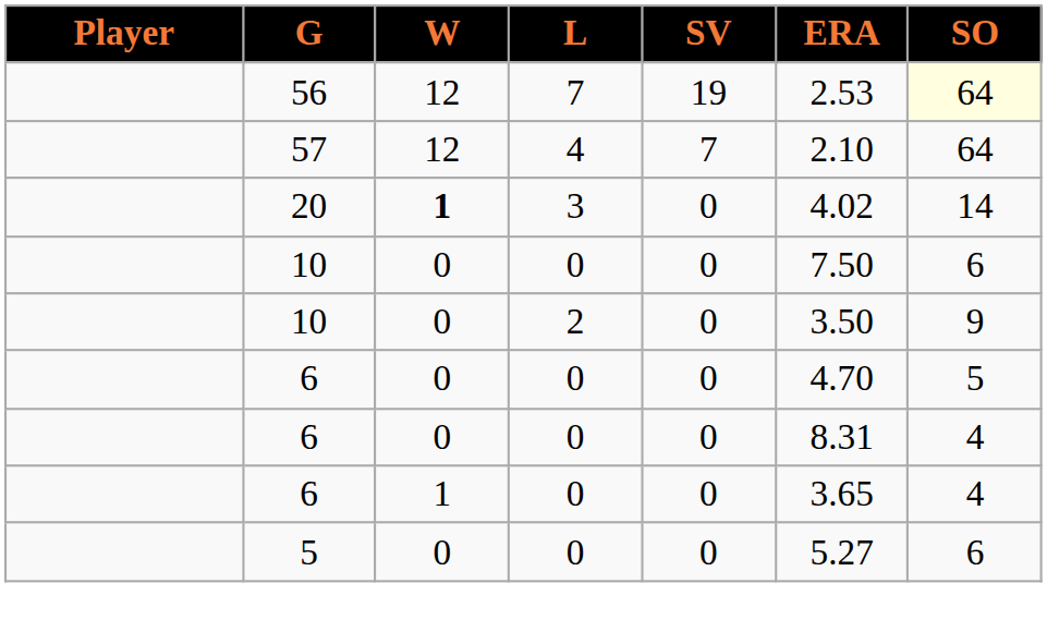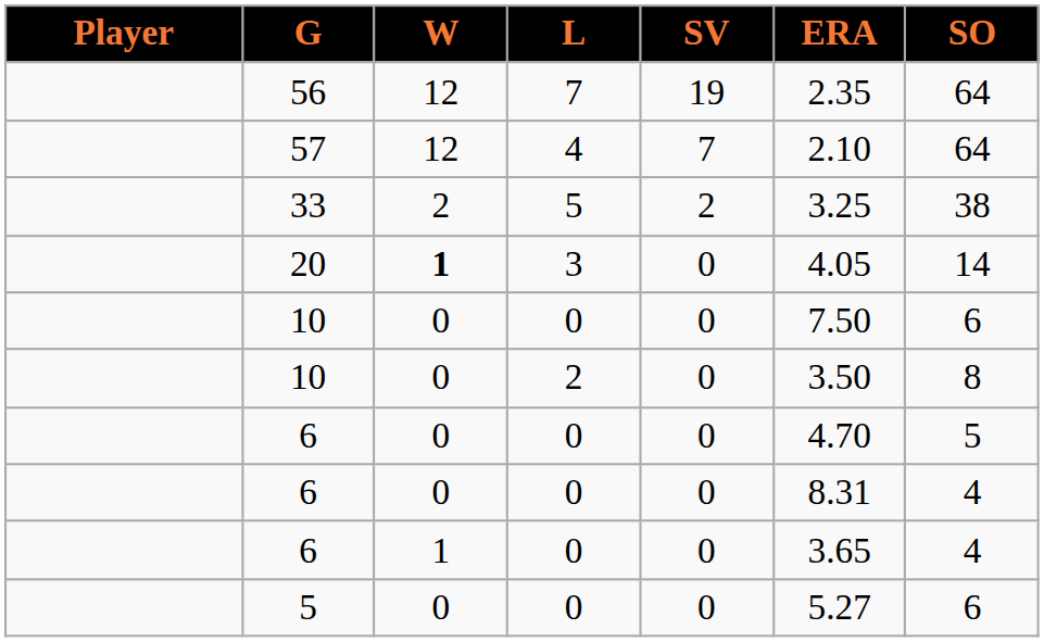56 | ERA: 2.53 -> 2.35
56 | SO: lightyellow background -> no background
+ row: 33 | 2 | 5 | 2 | 3.25 | 38
20 | ERA: 4.02 -> 4.05
10 / 2 | SO: 9 -> 8
